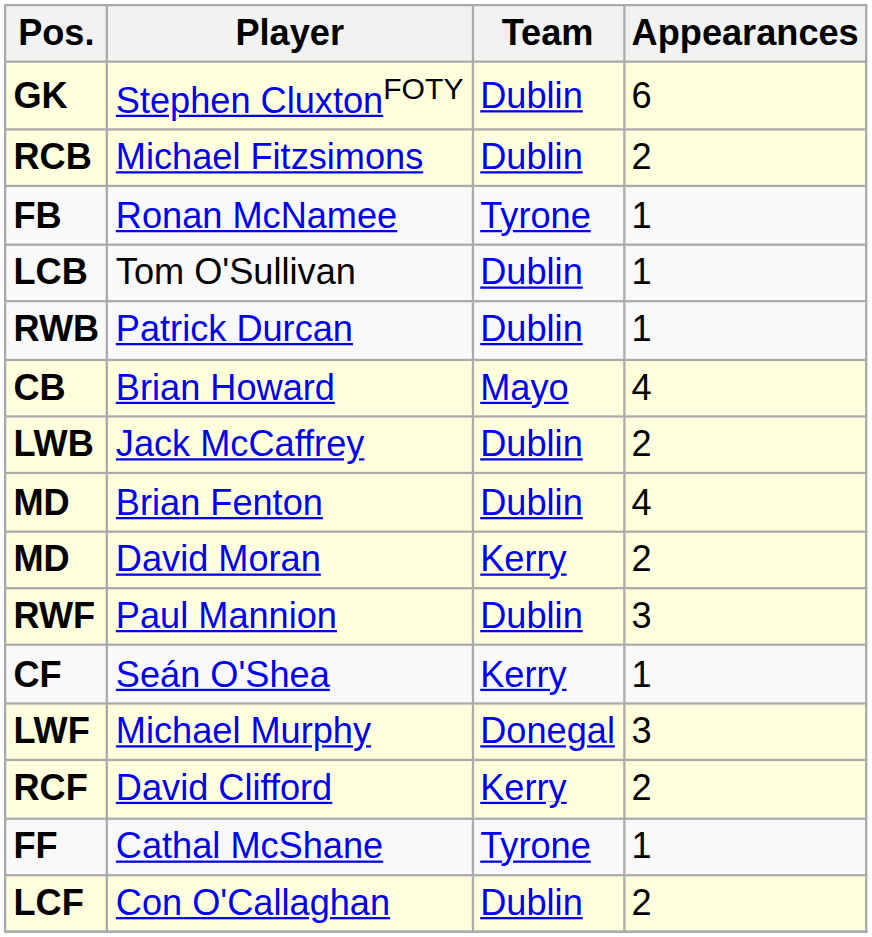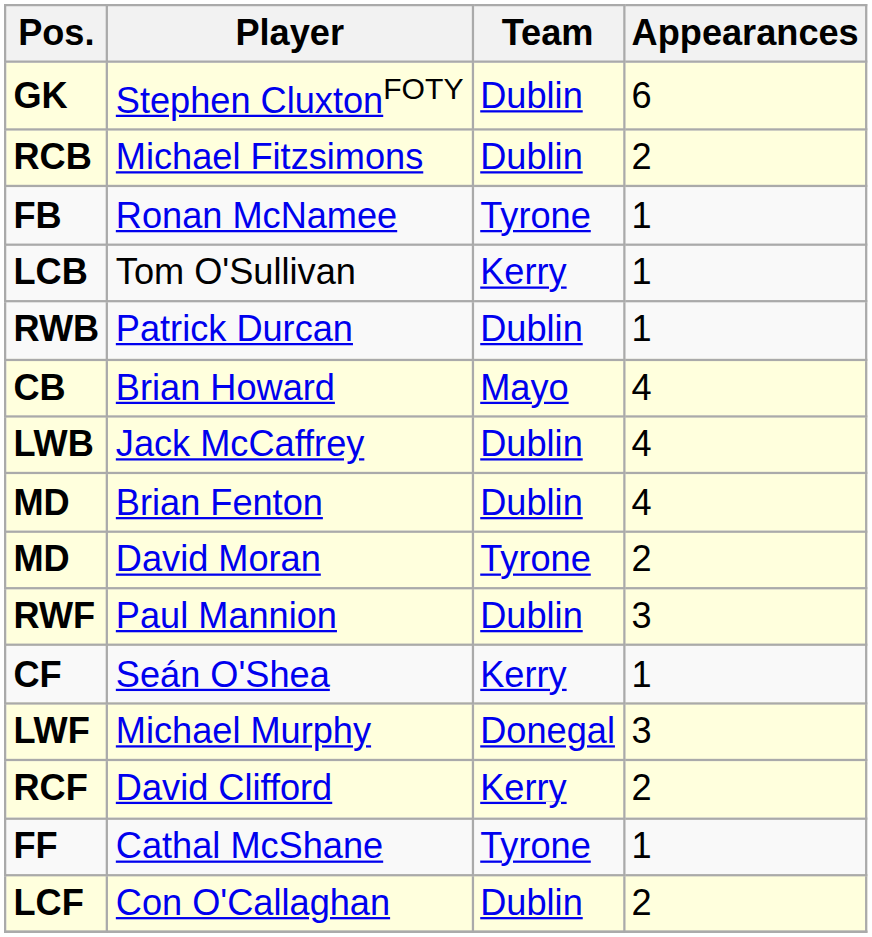Tom O'Sullivan | Team: Dublin -> Kerry
Jack McCaffrey | Appearances: 2 -> 4
David Moran | Team: Kerry -> Tyrone
